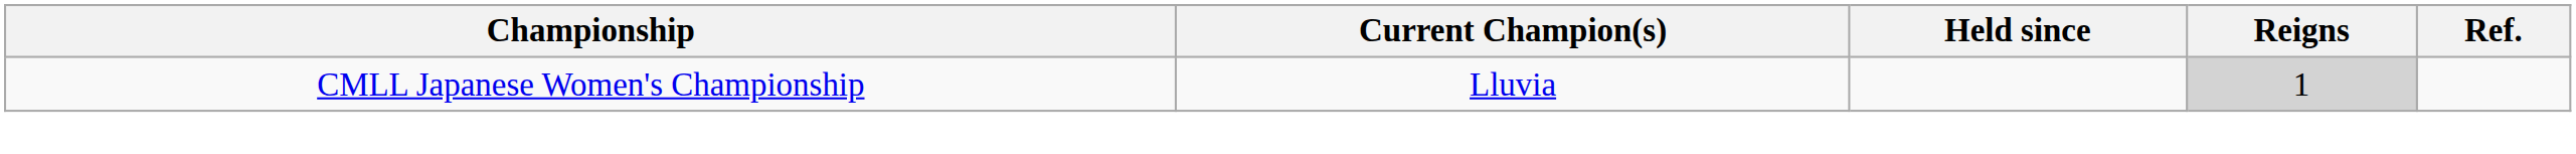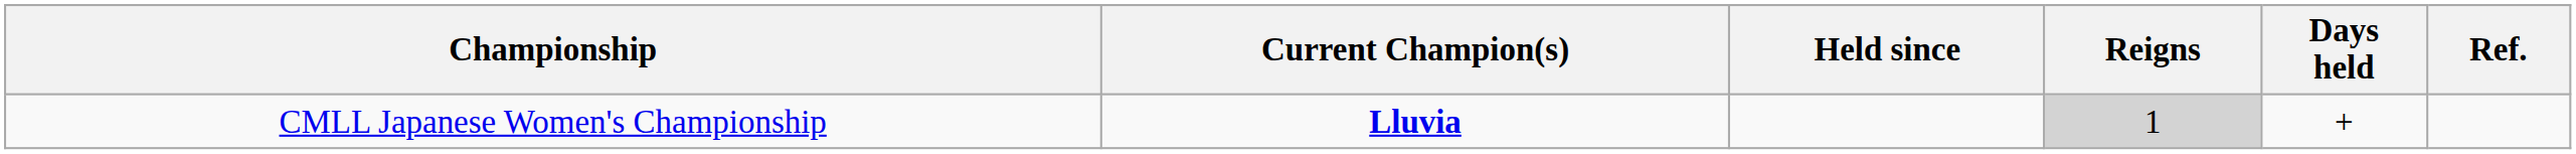+ column: Days held | +
CMLL Japanese Women's Championship | Current Champion(s): normal -> bold
